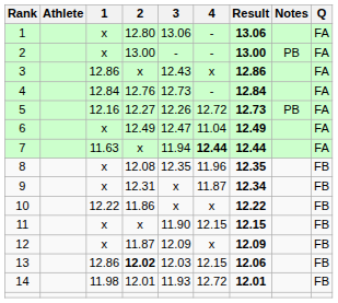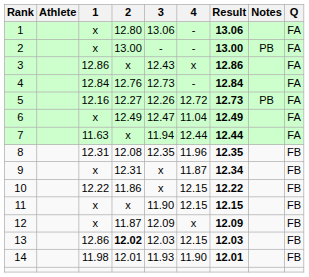7 | 4: bold -> normal
8 | 1: x -> 12.31
10 | 4: x -> 12.15
13 | Result: 12.06 -> 12.03
14 | 4: 12.72 -> 11.90
